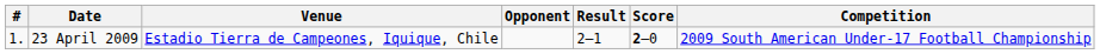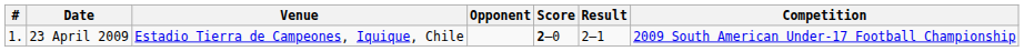columns swapped: Score <-> Result
